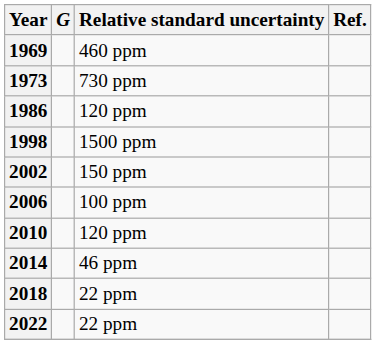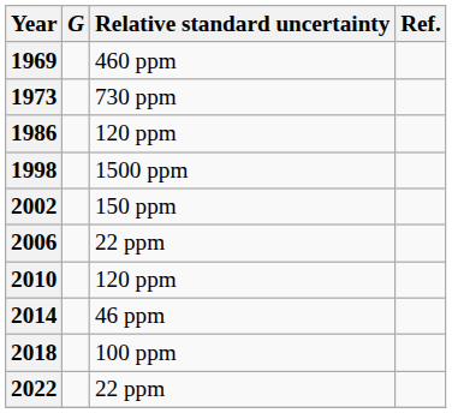2006 | Relative standard uncertainty: 100 ppm -> 22 ppm
2018 | Relative standard uncertainty: 22 ppm -> 100 ppm
